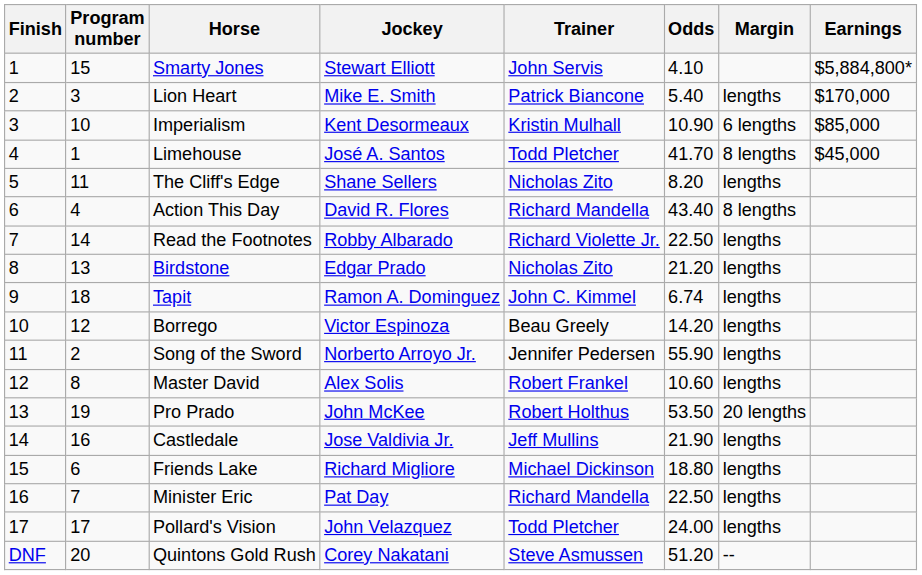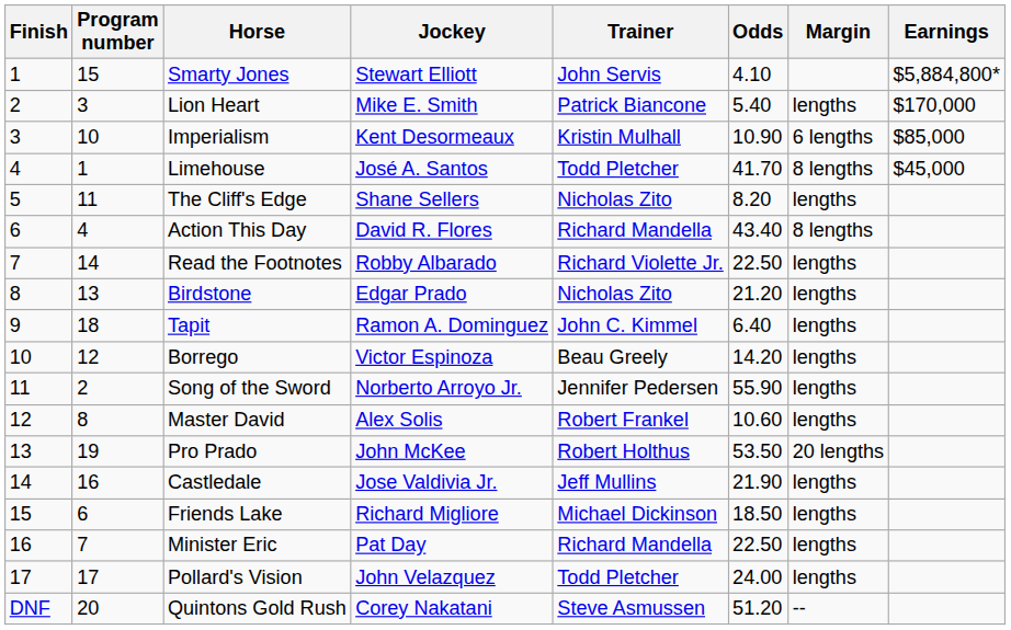Tapit | Odds: 6.74 -> 6.40
Friends Lake | Odds: 18.80 -> 18.50
